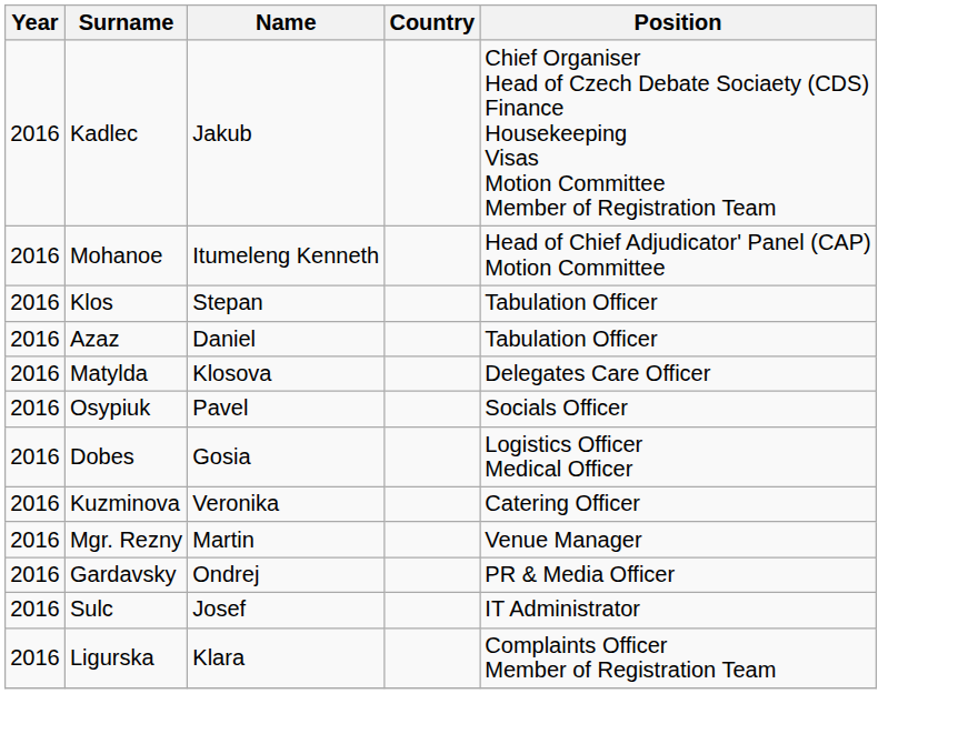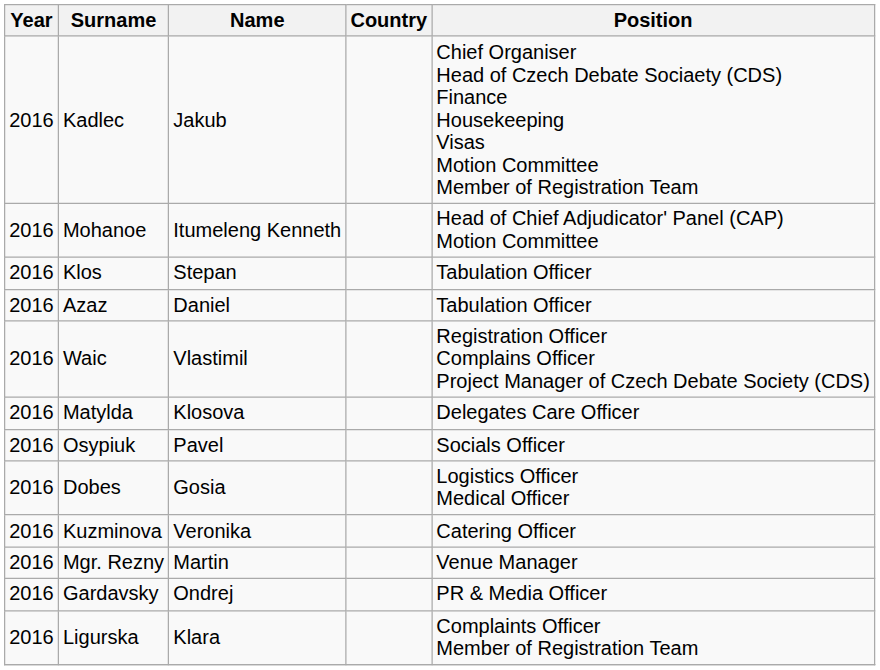+ row: 2016 | Waic | Vlastimil | Registration Officer Complains Officer Project Manager of Czech Debate Society (CDS)
- row: 2016 | Sulc | Josef | IT Administrator
